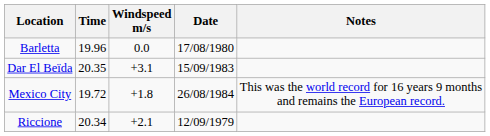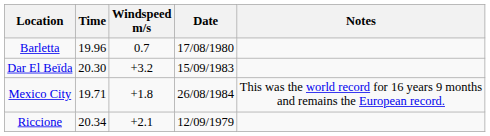Barletta | Windspeed m/s: 0.0 -> 0.7
Dar El Beïda | Time: 20.35 -> 20.30
Dar El Beïda | Windspeed m/s: +3.1 -> +3.2
Mexico City | Time: 19.72 -> 19.71
